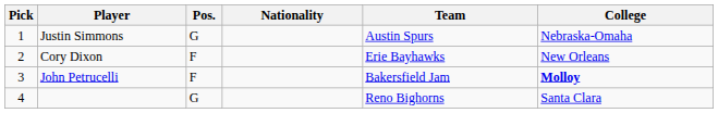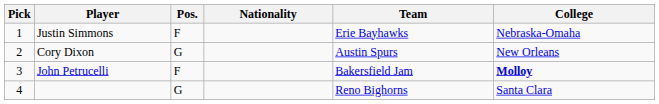Justin Simmons | Pos.: G -> F
Justin Simmons | Team: Austin Spurs -> Erie Bayhawks
Cory Dixon | Pos.: F -> G
Cory Dixon | Team: Erie Bayhawks -> Austin Spurs
